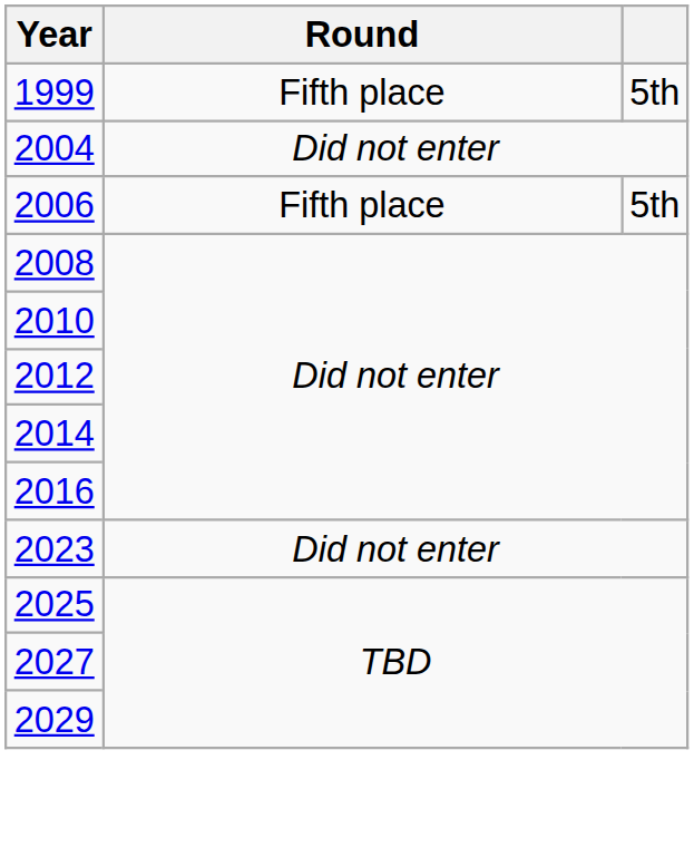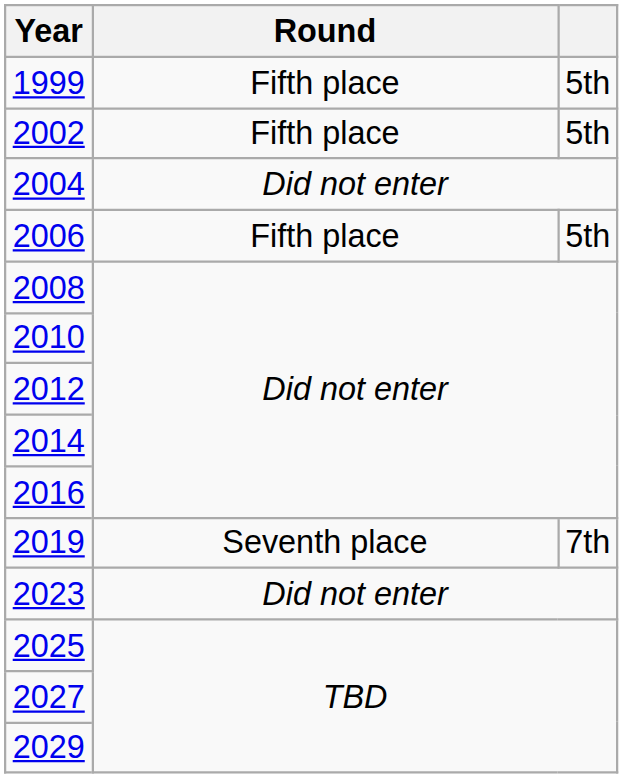+ row: 2002 | Fifth place | 5th
+ row: 2019 | Seventh place | 7th
